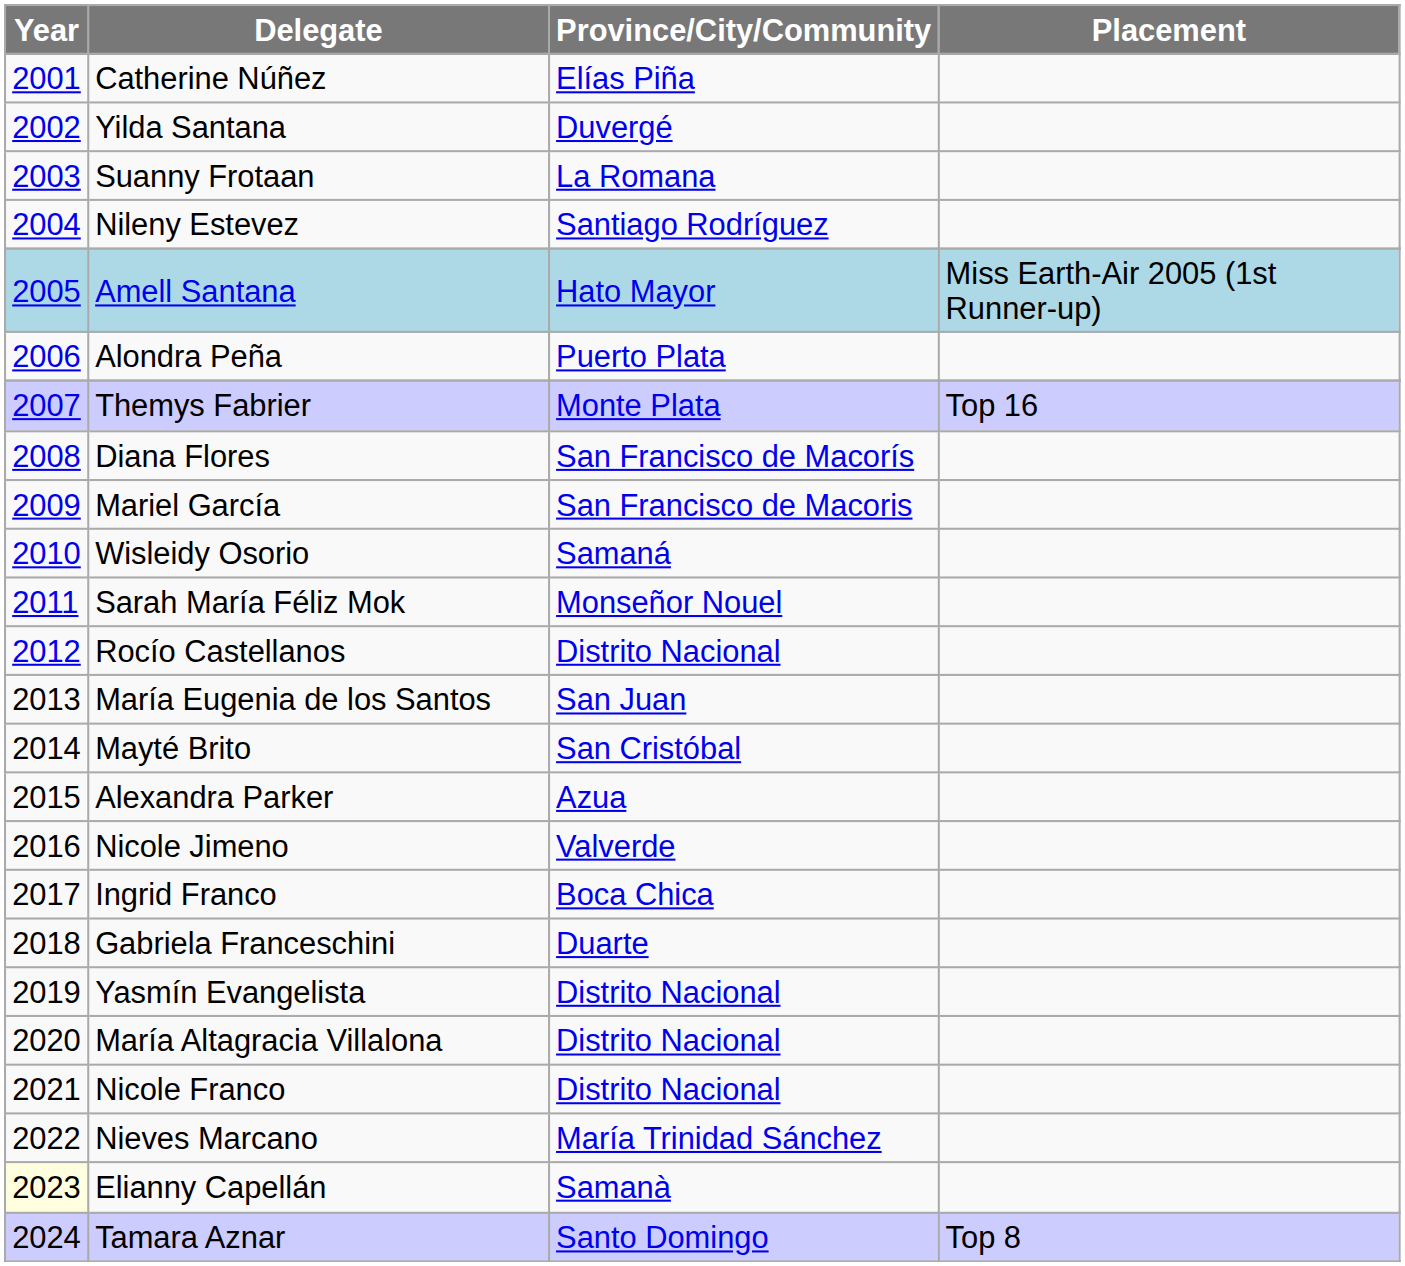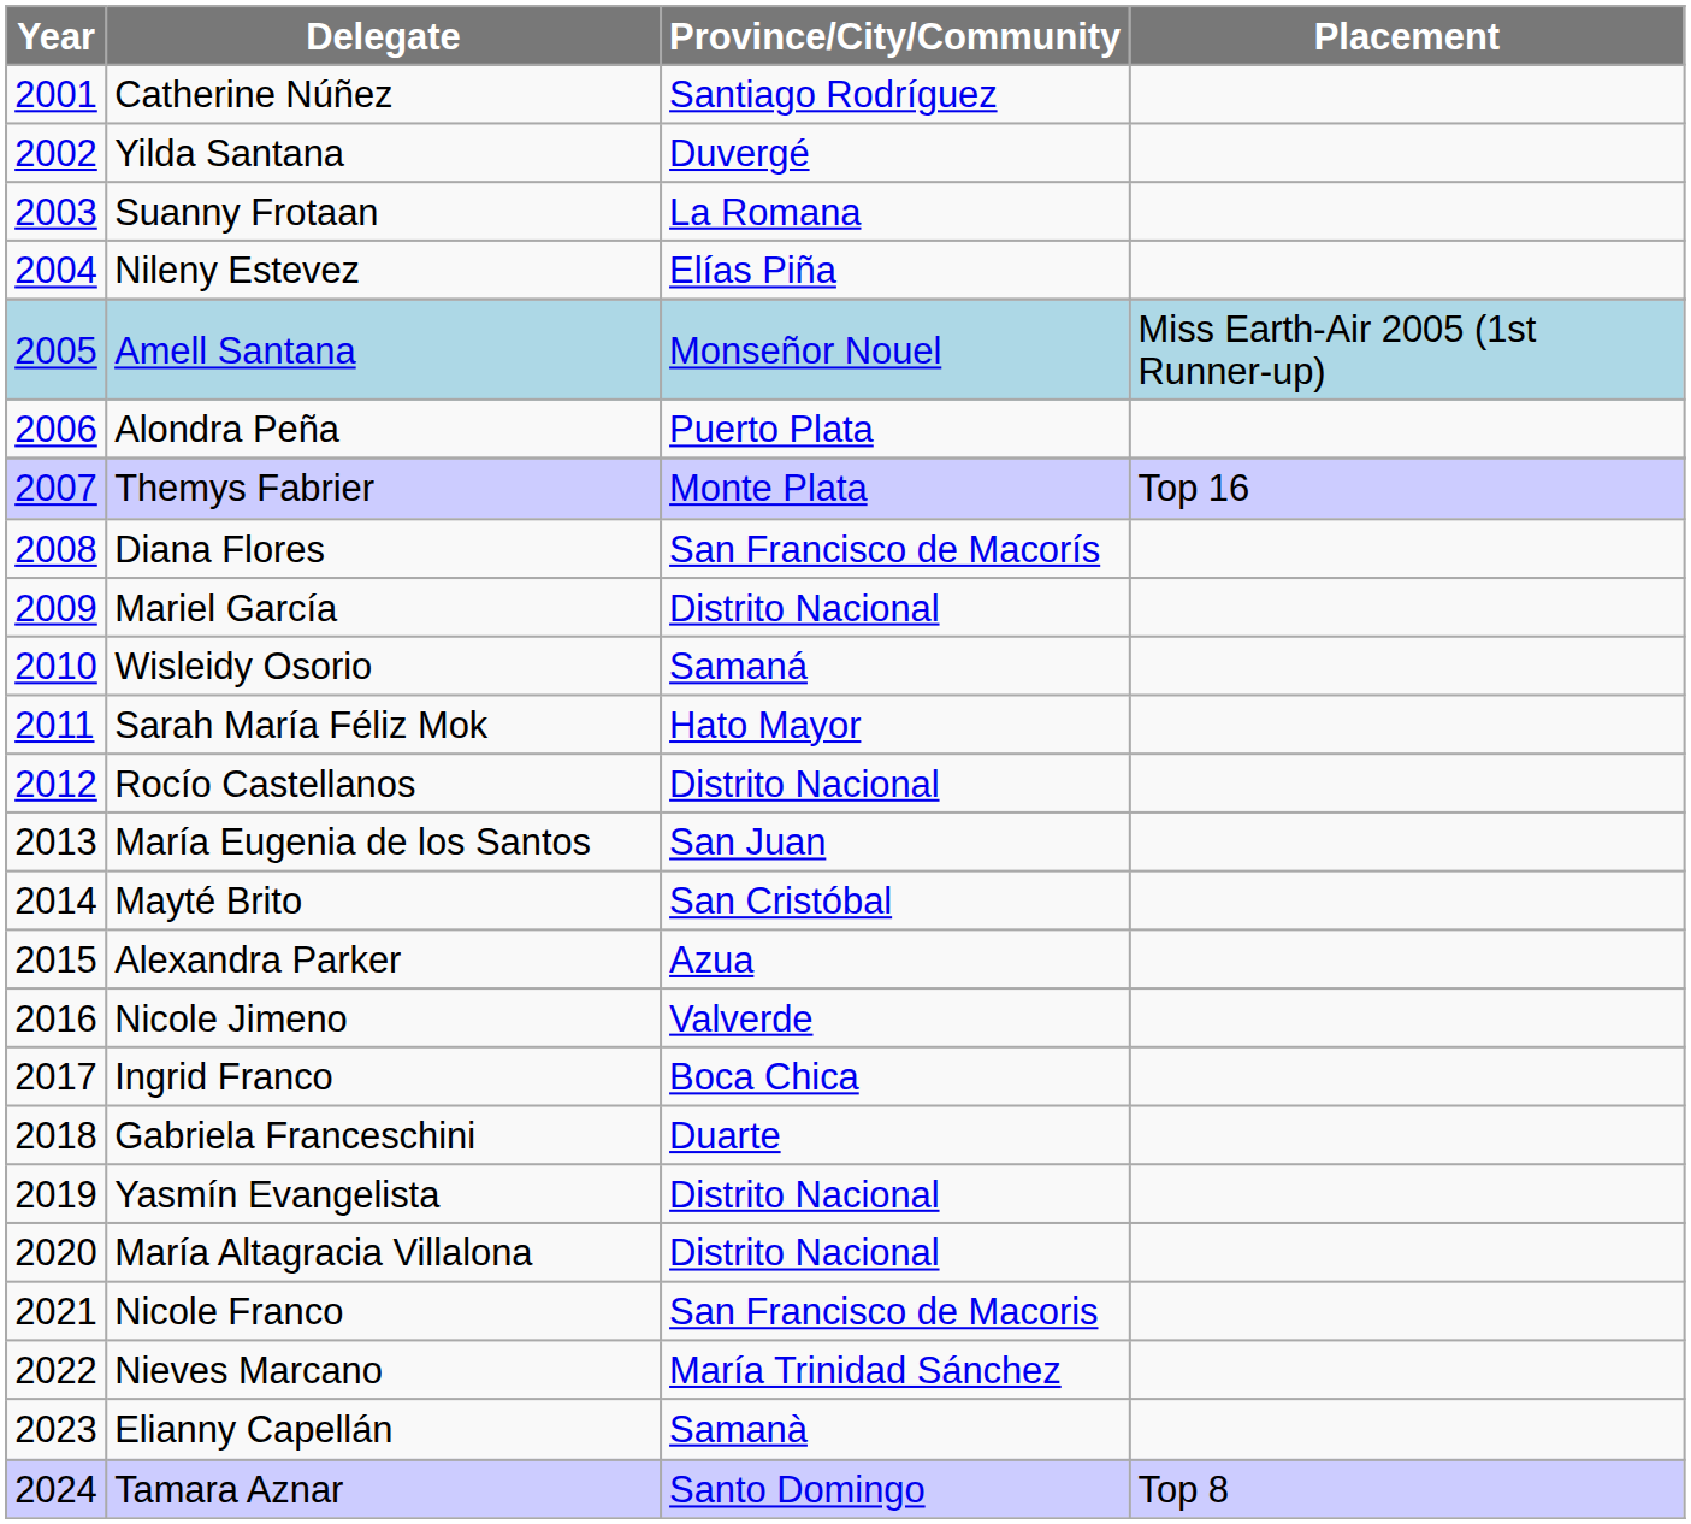Catherine Núñez | Province/City/Community: Elías Piña -> Santiago Rodríguez
Nileny Estevez | Province/City/Community: Santiago Rodríguez -> Elías Piña
Amell Santana | Province/City/Community: Hato Mayor -> Monseñor Nouel
Mariel García | Province/City/Community: San Francisco de Macoris -> Distrito Nacional
Sarah María Féliz Mok | Province/City/Community: Monseñor Nouel -> Hato Mayor
Nicole Franco | Province/City/Community: Distrito Nacional -> San Francisco de Macoris
Elianny Capellán | Year: lightyellow background -> no background
